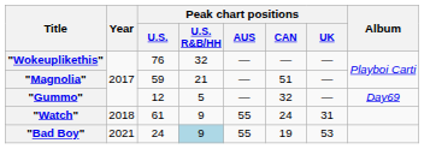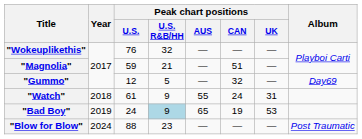"Bad Boy" | Year: 2021 -> 2019
"Bad Boy" | Peak chart positions / AUS: 55 -> 65
+ row: "Blow for Blow" | 2024 | 88 | 23 | — | — | — | Post Traumatic
